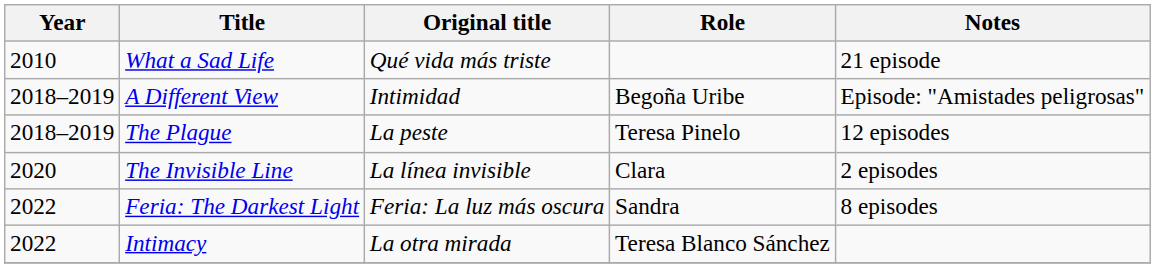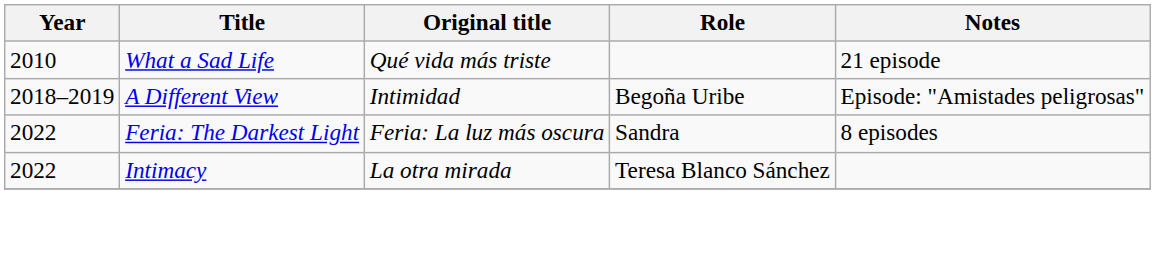- row: 2018–2019 | The Plague | La peste | Teresa Pinelo | 12 episodes
- row: 2020 | The Invisible Line | La línea invisible | Clara | 2 episodes
